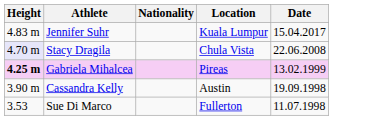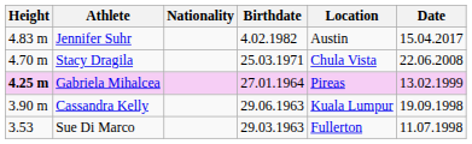+ column: Birthdate | 4.02.1982 | 25.03.1971 | 27.01.1964 | 29.06.1963 | 29.03.1963
Jennifer Suhr | Location: Kuala Lumpur -> Austin
Stacy Dragila | Height: lavender background -> no background
Cassandra Kelly | Location: Austin -> Kuala Lumpur
